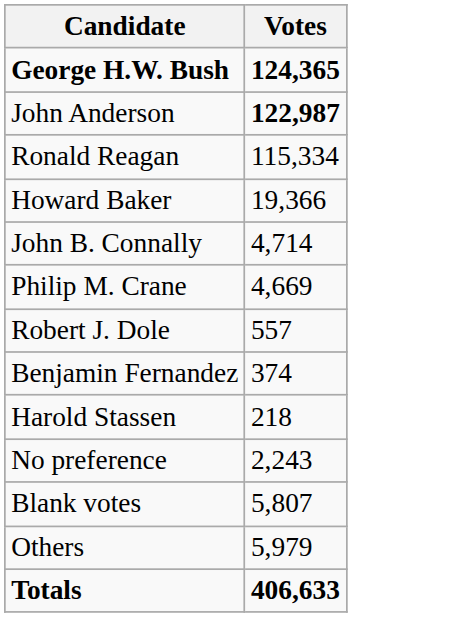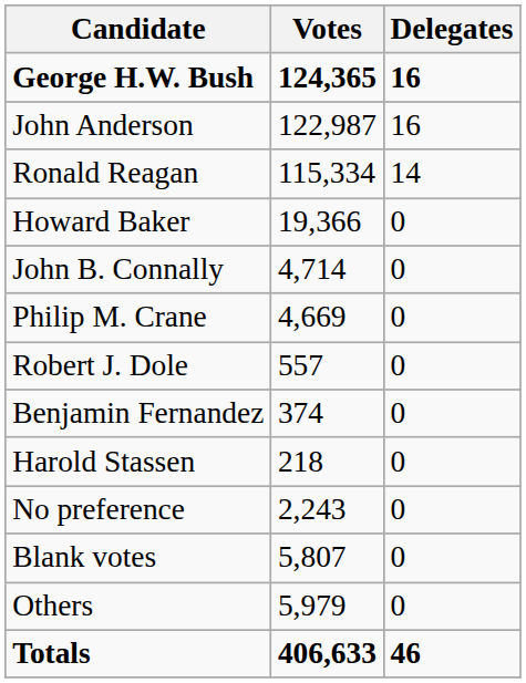+ column: Delegates | 16 | 16 | 14 | 0 | 0 | 0 | 0 | 0 | 0 | 0 | 0 | 0 | 46
John Anderson | Votes: bold -> normal
